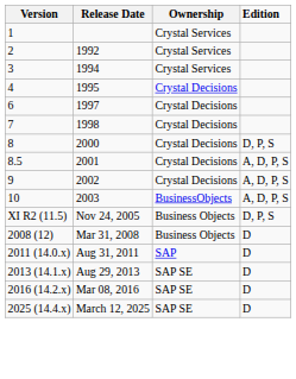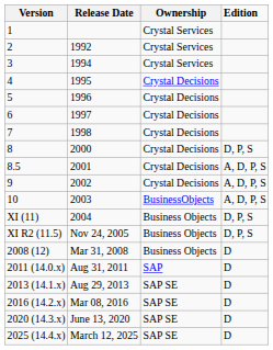+ row: 5 | 1996 | Crystal Decisions
+ row: XI (11) | 2004 | Business Objects | D, P, S
+ row: 2020 (14.3.x) | June 13, 2020 | SAP SE | D
